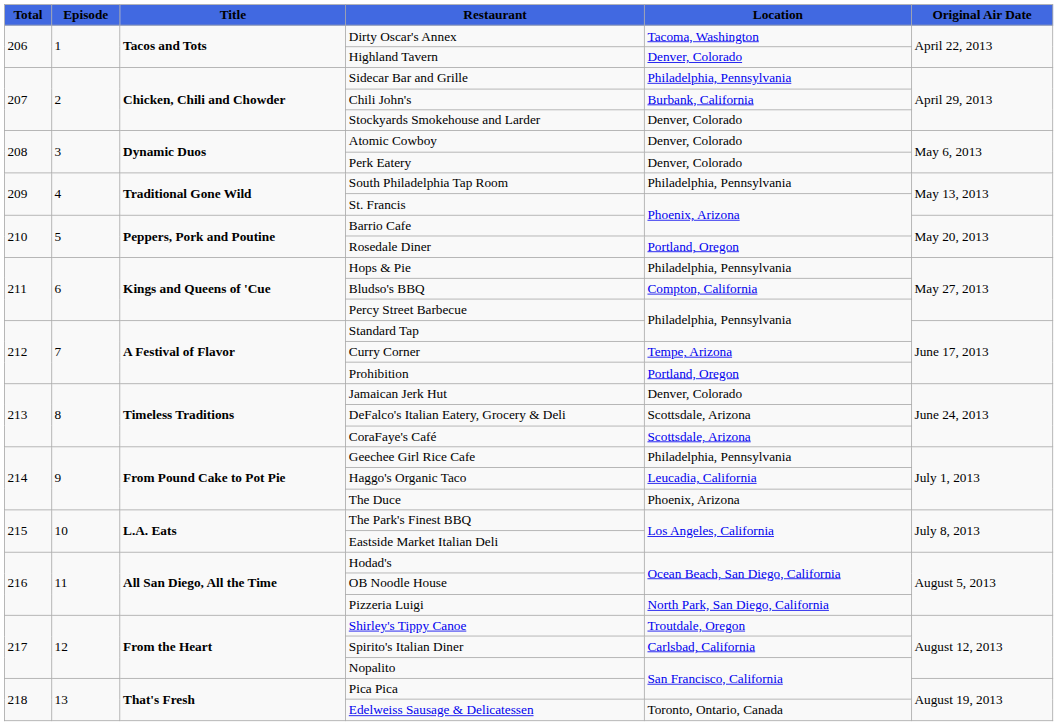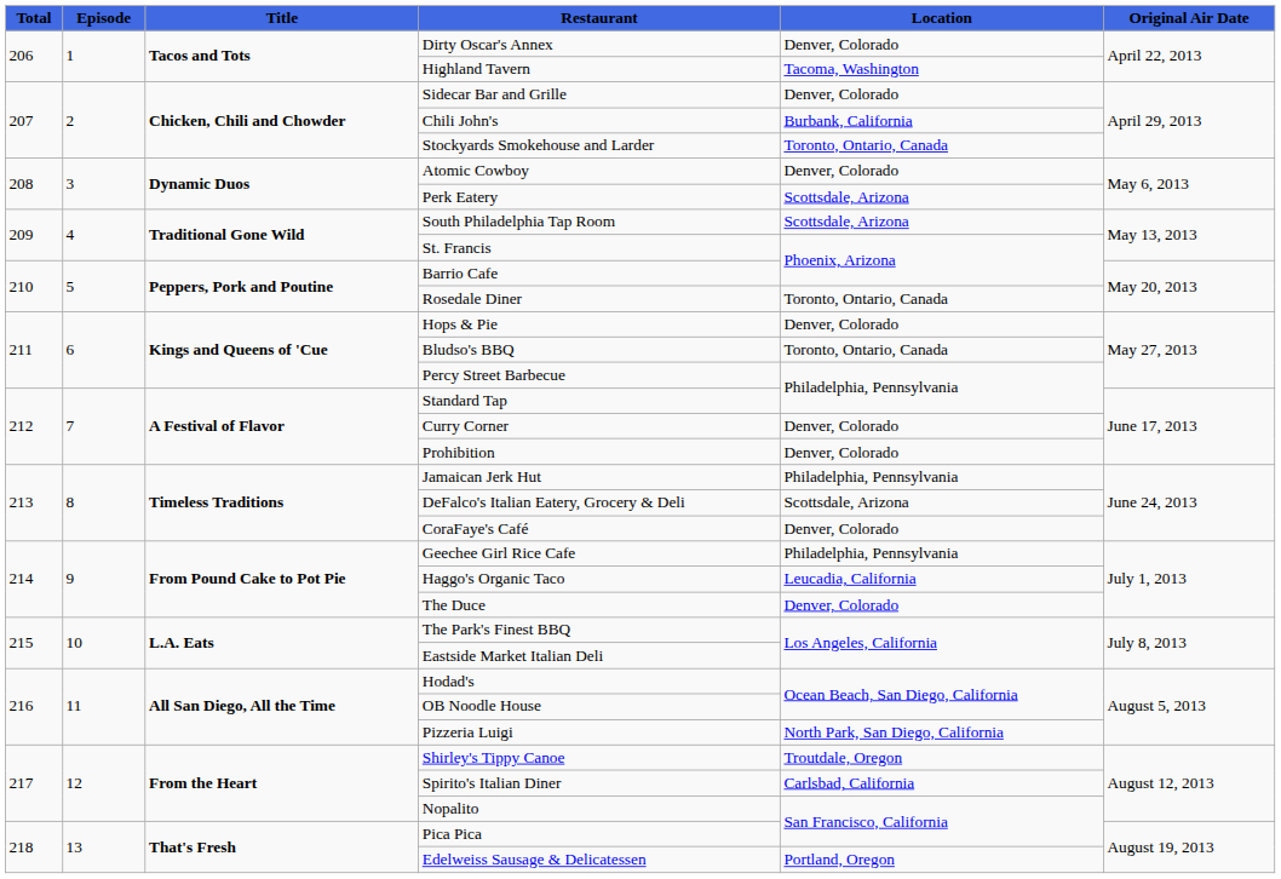Dirty Oscar's Annex | Location: Tacoma, Washington -> Denver, Colorado
Highland Tavern | Location: Denver, Colorado -> Tacoma, Washington
Sidecar Bar and Grille | Location: Philadelphia, Pennsylvania -> Denver, Colorado
Stockyards Smokehouse and Larder | Location: Denver, Colorado -> Toronto, Ontario, Canada
Perk Eatery | Location: Denver, Colorado -> Scottsdale, Arizona
South Philadelphia Tap Room | Location: Philadelphia, Pennsylvania -> Scottsdale, Arizona
Rosedale Diner | Location: Portland, Oregon -> Toronto, Ontario, Canada
Hops & Pie | Location: Philadelphia, Pennsylvania -> Denver, Colorado
Bludso's BBQ | Location: Compton, California -> Toronto, Ontario, Canada
Curry Corner | Location: Tempe, Arizona -> Denver, Colorado
Prohibition | Location: Portland, Oregon -> Denver, Colorado
Jamaican Jerk Hut | Location: Denver, Colorado -> Philadelphia, Pennsylvania
CoraFaye's Café | Location: Scottsdale, Arizona -> Denver, Colorado
The Duce | Location: Phoenix, Arizona -> Denver, Colorado
Edelweiss Sausage & Delicatessen | Location: Toronto, Ontario, Canada -> Portland, Oregon
